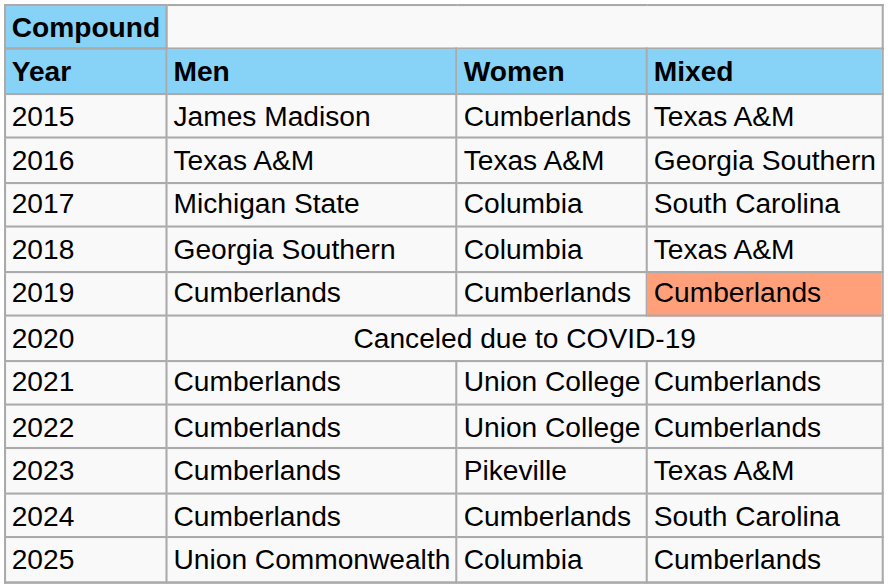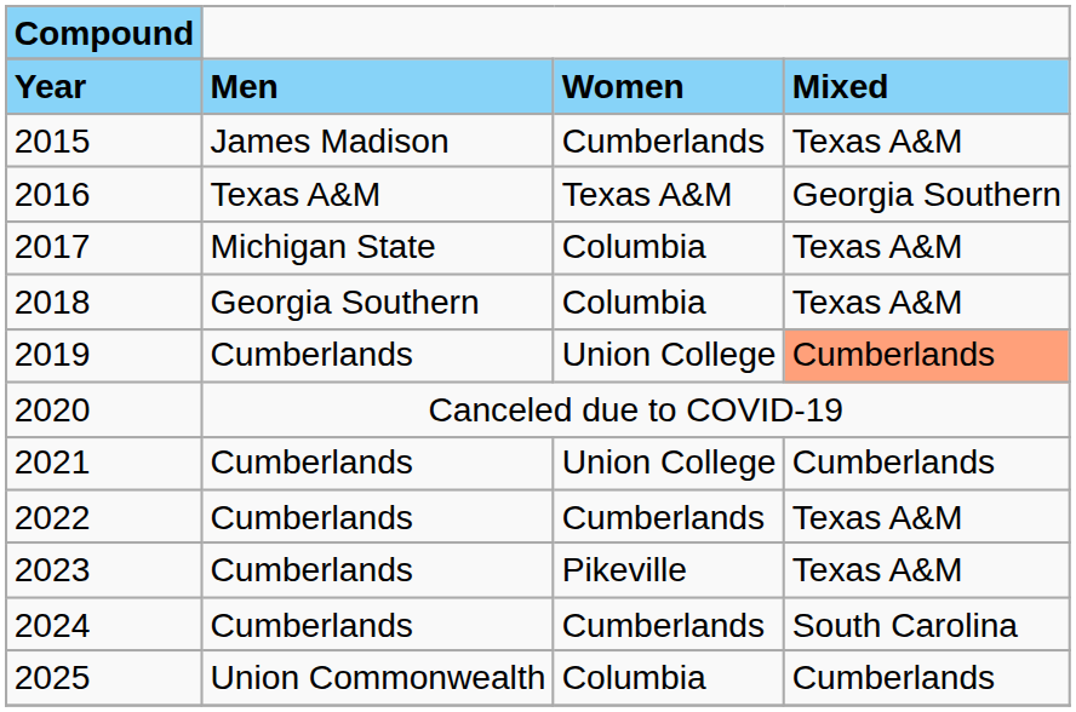2017 | column 4: South Carolina -> Texas A&M
2019 | column 3: Cumberlands -> Union College
2022 | column 3: Union College -> Cumberlands
2022 | column 4: Cumberlands -> Texas A&M
